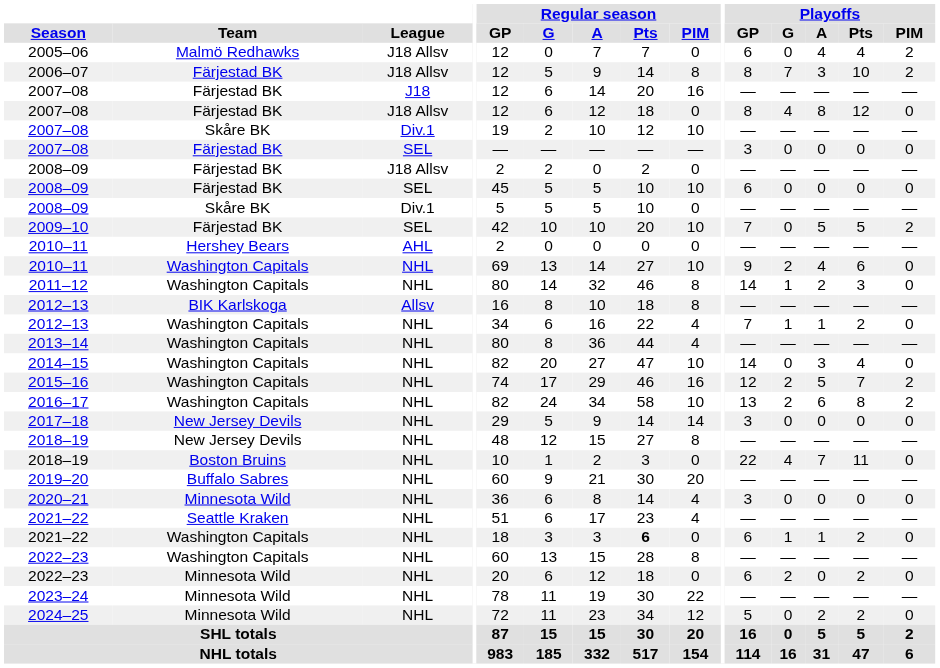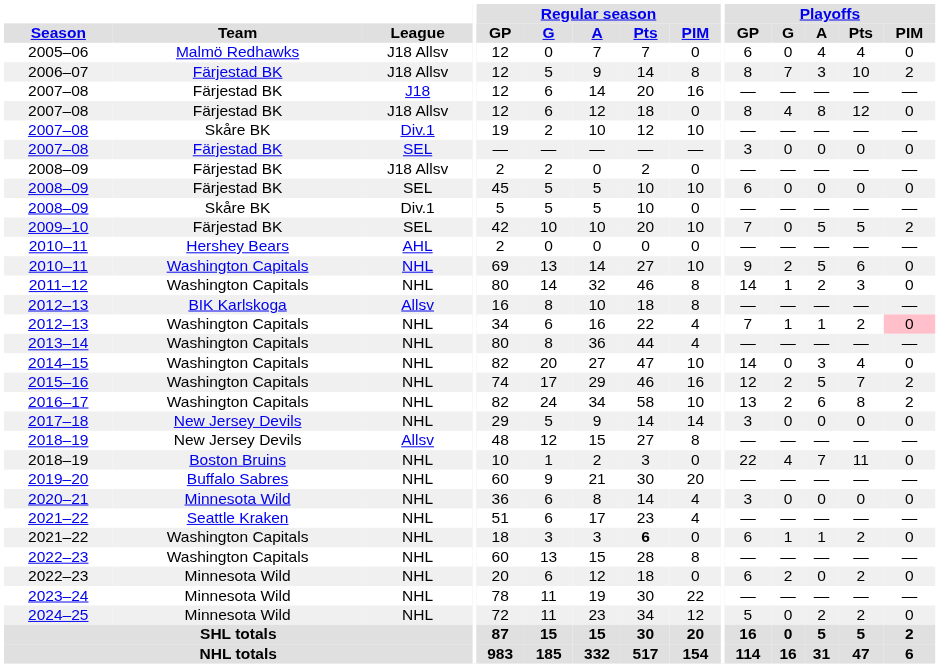2005–06 | Playoffs / PIM: 2 -> 0
2010–11 / Washington Capitals | Playoffs / A: 4 -> 5
2012–13 / Washington Capitals | Playoffs / PIM: no background -> pink background
2018–19 / New Jersey Devils | League: NHL -> Allsv
